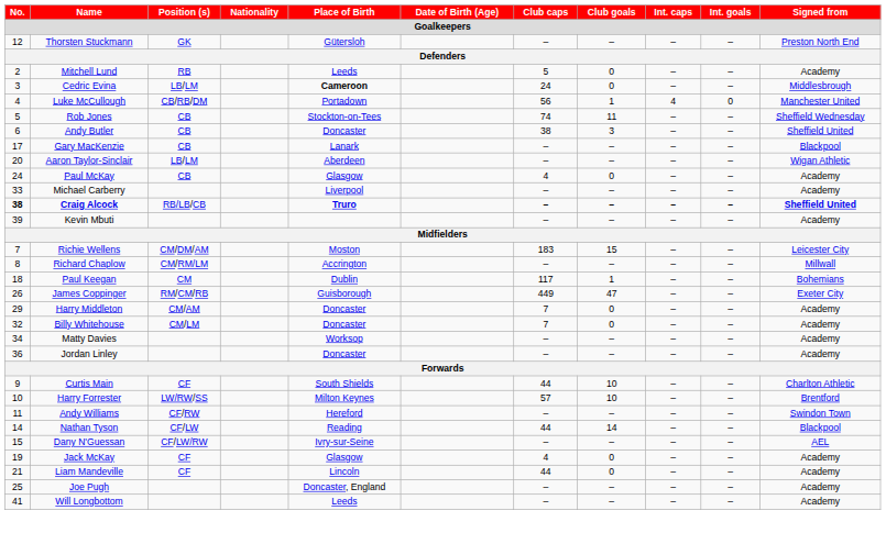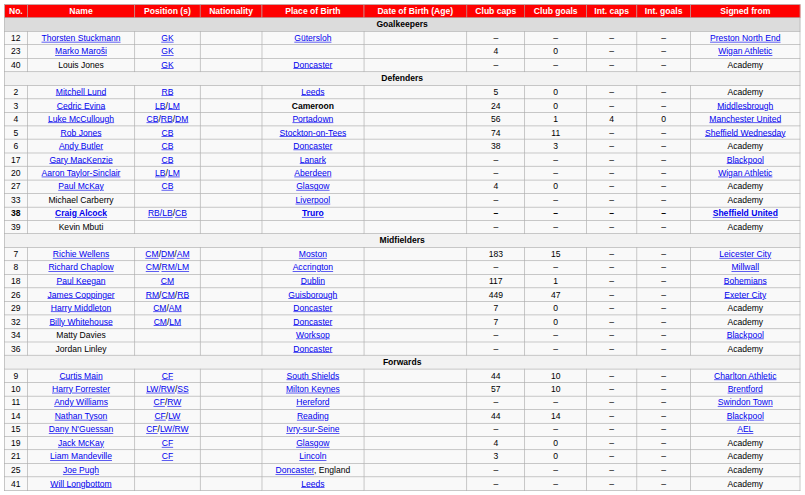+ row: 23 | Marko Maroši | GK | 4 | 0 | – | – | Wigan Athletic
+ row: 40 | Louis Jones | GK | Doncaster | – | – | – | – | Academy
Andy Butler | Signed from: Sheffield United -> Academy
Paul McKay | No.: 24 -> 27
Matty Davies | Signed from: Academy -> Blackpool
Liam Mandeville | Club caps: 44 -> 3
